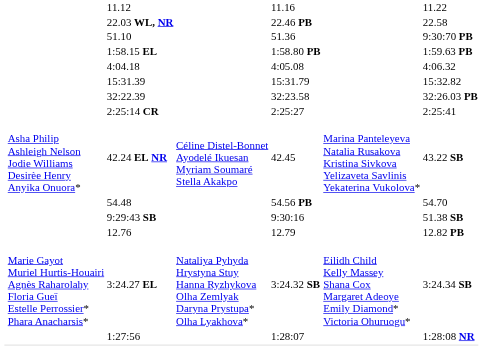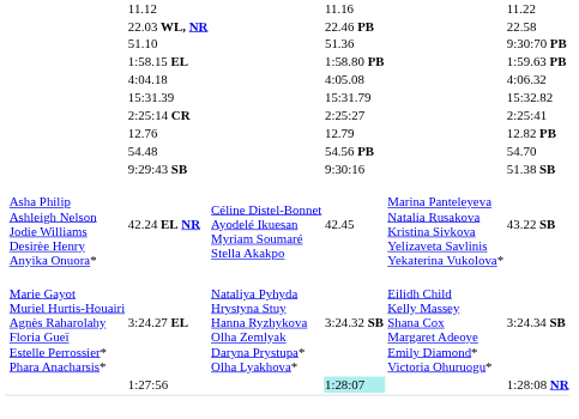- row: 32:22.39 | 32:23.58 | 32:26.03 PB
rows swapped: 12.76 <-> 42.24 EL NR
1:27:56 | column 5: no background -> paleturquoise background
